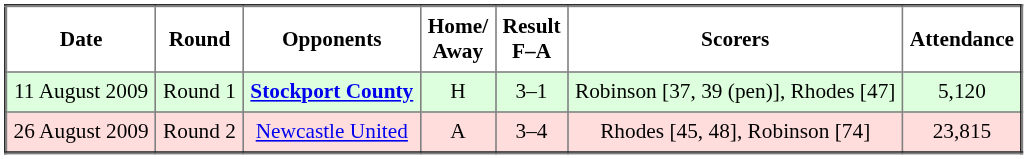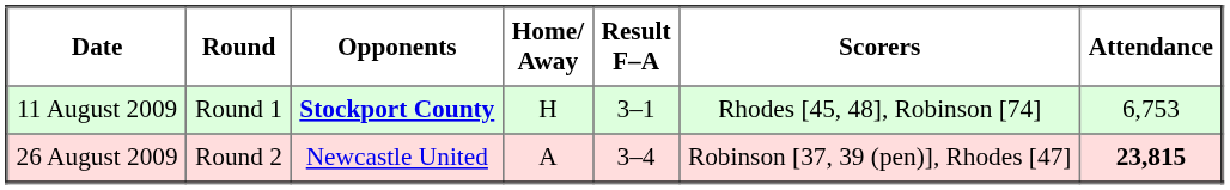11 August 2009 | Scorers: Robinson [37, 39 (pen)], Rhodes [47] -> Rhodes [45, 48], Robinson [74]
11 August 2009 | Attendance: 5,120 -> 6,753
26 August 2009 | Scorers: Rhodes [45, 48], Robinson [74] -> Robinson [37, 39 (pen)], Rhodes [47]
26 August 2009 | Attendance: normal -> bold
